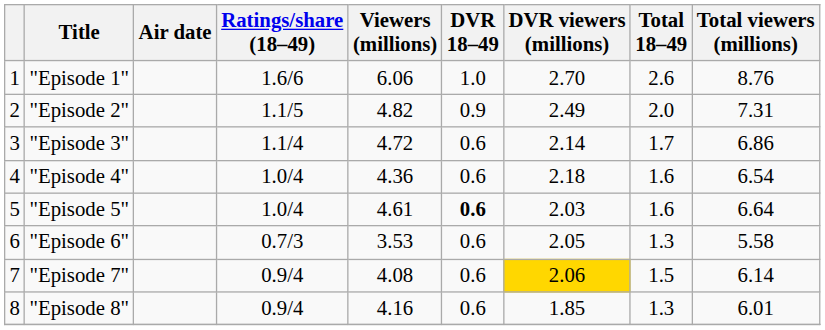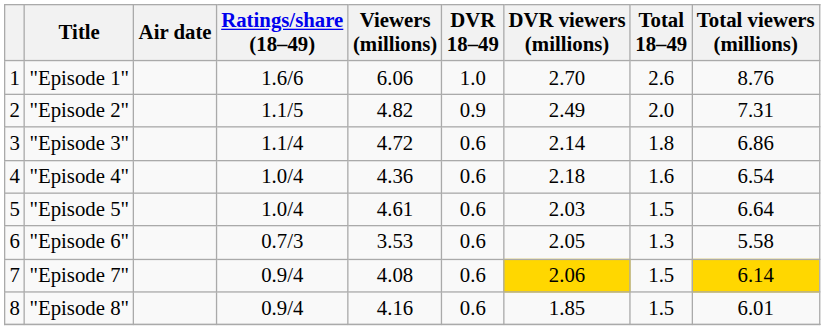"Episode 3" | Total 18–49: 1.7 -> 1.8
"Episode 5" | DVR 18–49: bold -> normal
"Episode 5" | Total 18–49: 1.6 -> 1.5
"Episode 7" | Total viewers (millions): no background -> gold background
"Episode 8" | Total 18–49: 1.3 -> 1.5
